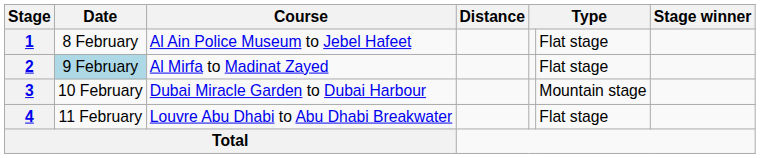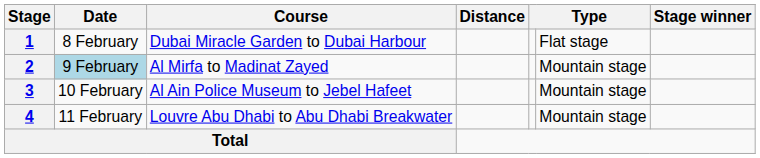1 | Course: Al Ain Police Museum to Jebel Hafeet -> Dubai Miracle Garden to Dubai Harbour
2 | column 6: Flat stage -> Mountain stage
3 | Course: Dubai Miracle Garden to Dubai Harbour -> Al Ain Police Museum to Jebel Hafeet
4 | column 6: Flat stage -> Mountain stage
